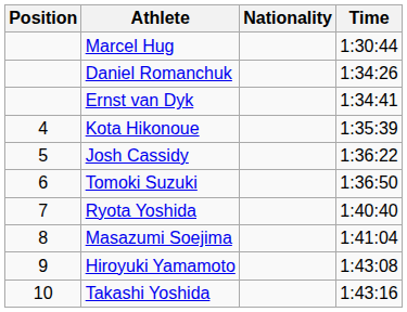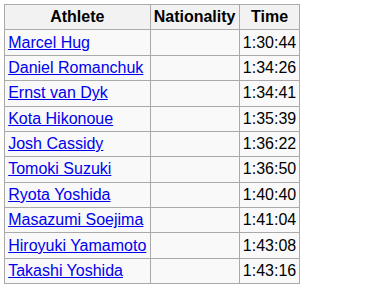- column: Position | 4 | 5 | 6 | 7 | 8 | 9 | 10
